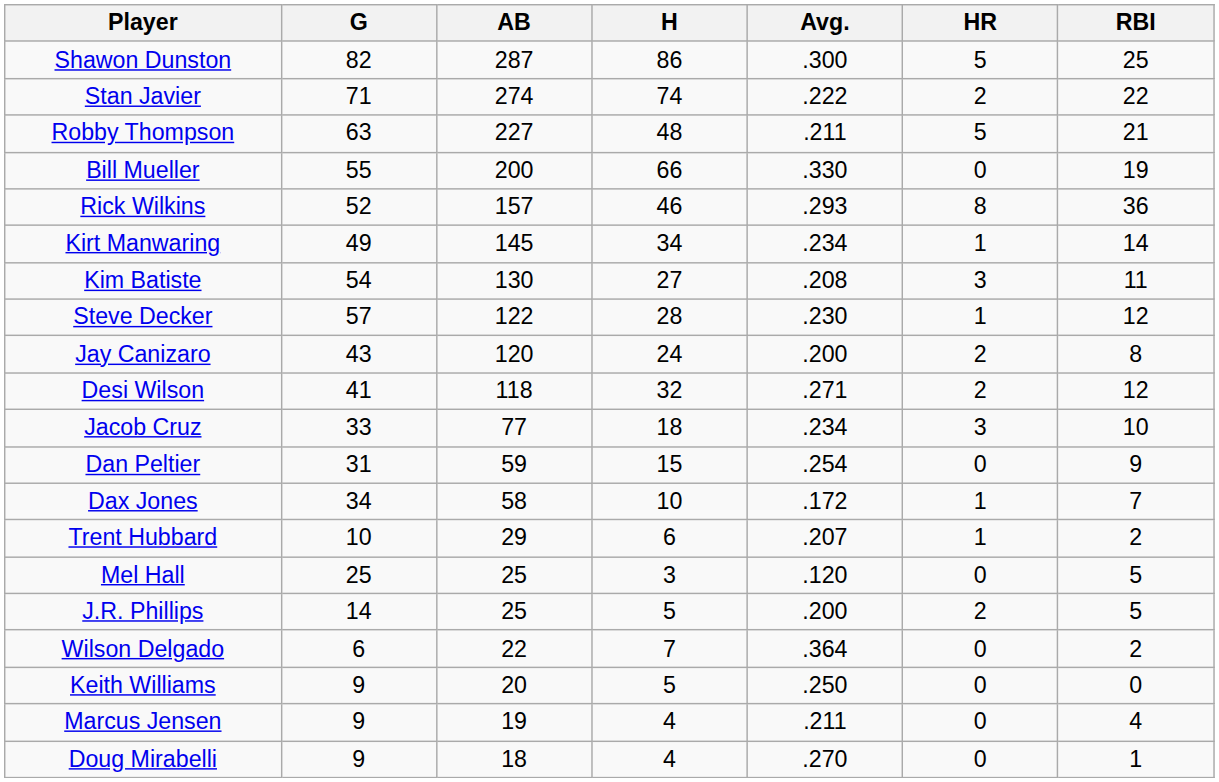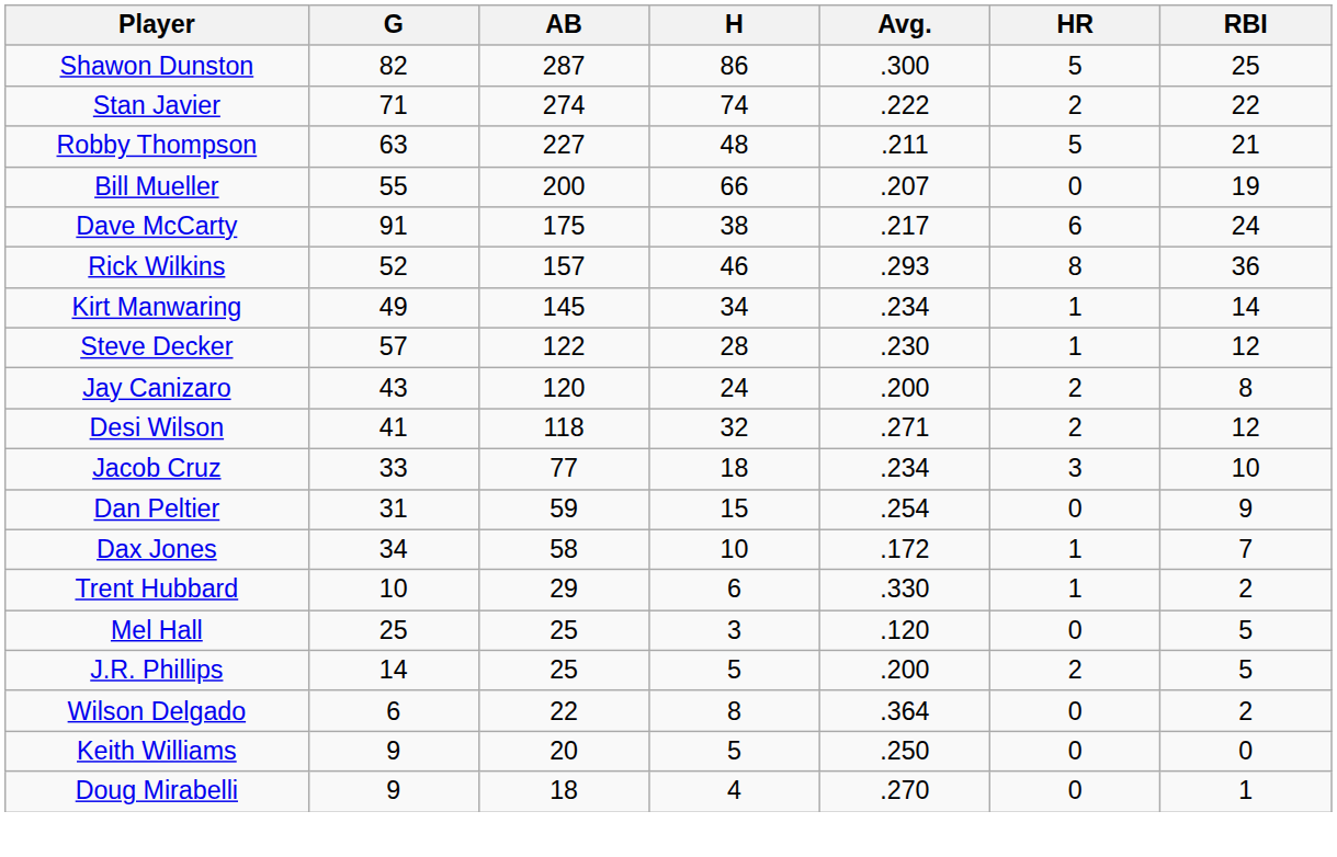Bill Mueller | Avg.: .330 -> .207
+ row: Dave McCarty | 91 | 175 | 38 | .217 | 6 | 24
- row: Kim Batiste | 54 | 130 | 27 | .208 | 3 | 11
Trent Hubbard | Avg.: .207 -> .330
Wilson Delgado | H: 7 -> 8
- row: Marcus Jensen | 9 | 19 | 4 | .211 | 0 | 4
